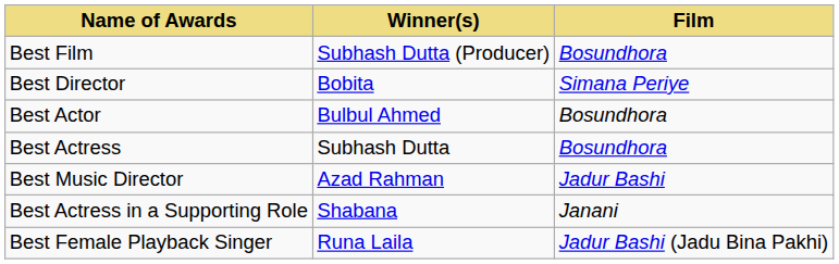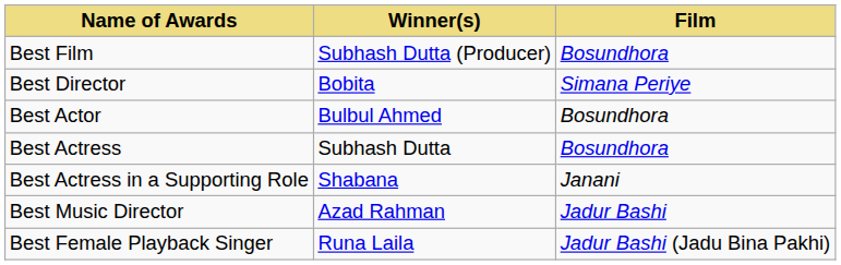rows swapped: Best Actress in a Supporting Role <-> Best Music Director
